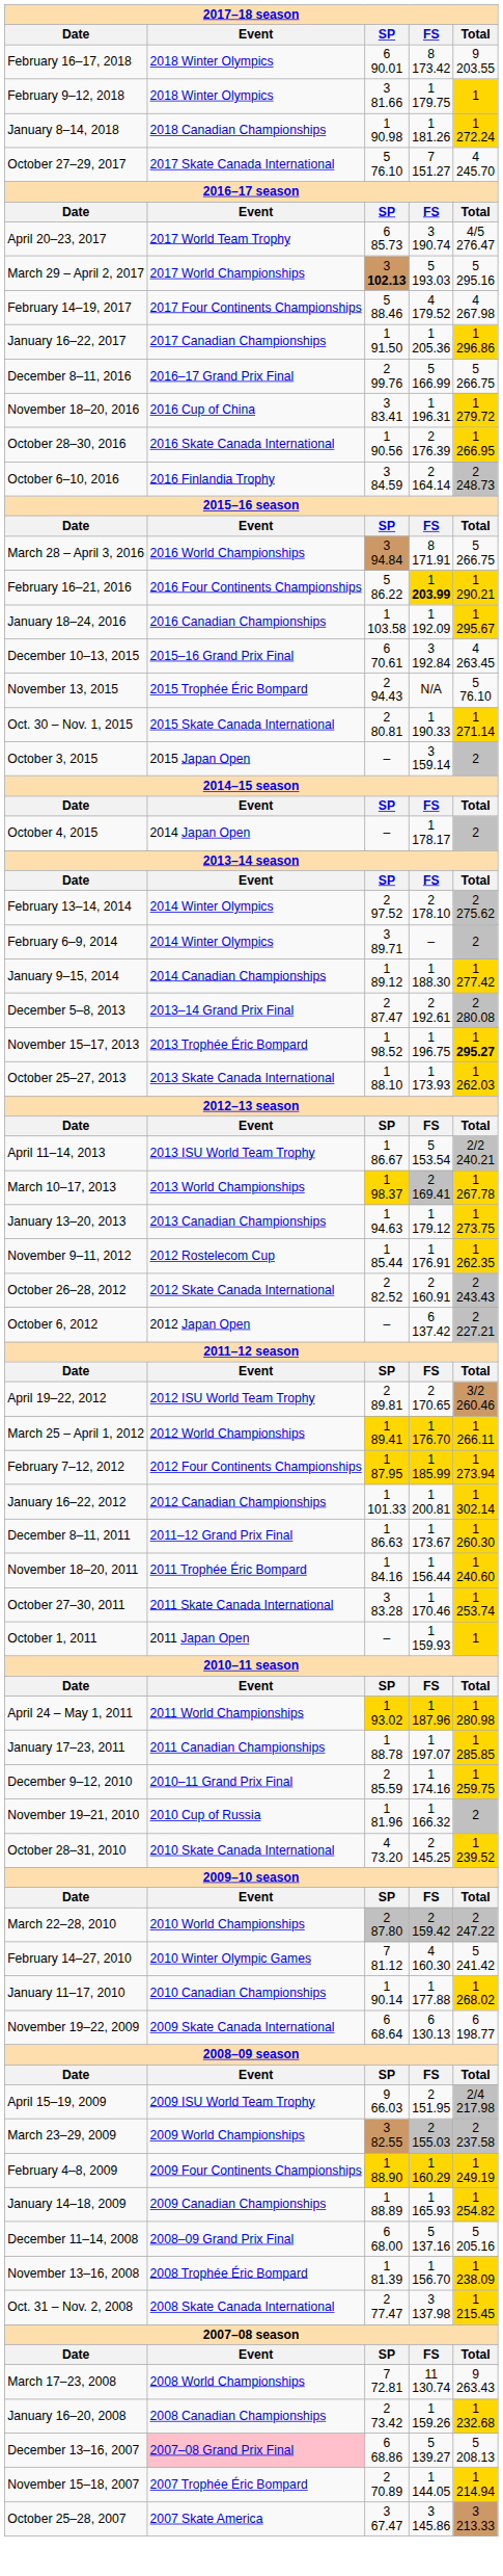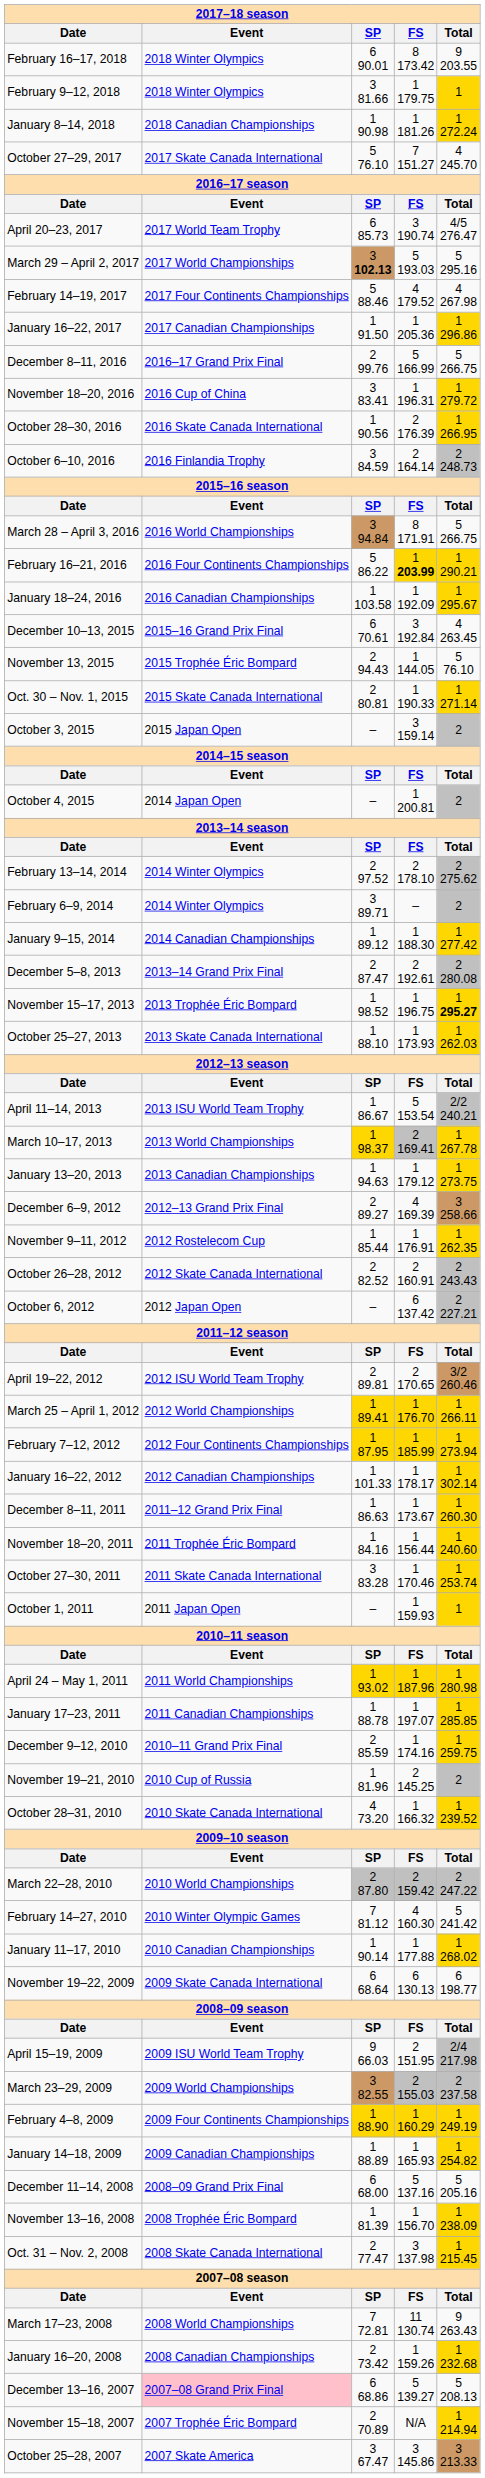November 13, 2015 | FS: N/A -> 1 144.05
October 4, 2015 | FS: 1 178.17 -> 1 200.81
+ row: December 6–9, 2012 | 2012–13 Grand Prix Final | 2 89.27 | 4 169.39 | 3 258.66
January 16–22, 2012 | FS: 1 200.81 -> 1 178.17
November 19–21, 2010 | FS: 1 166.32 -> 2 145.25
October 28–31, 2010 | FS: 2 145.25 -> 1 166.32
November 15–18, 2007 | FS: 1 144.05 -> N/A
